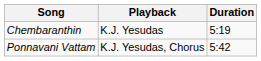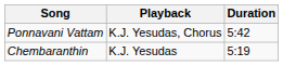rows swapped: Chembaranthin <-> Ponnavani Vattam
